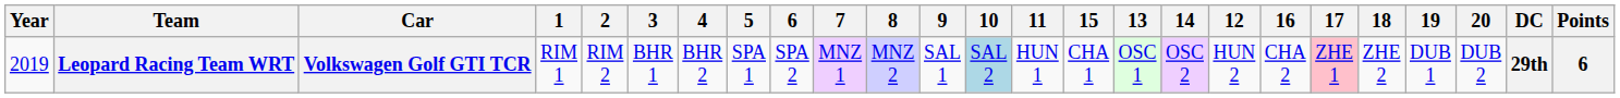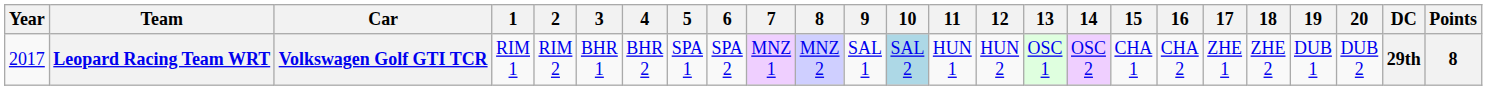columns swapped: 12 <-> 15
Leopard Racing Team WRT | Year: 2019 -> 2017
Leopard Racing Team WRT | 17: pink background -> no background
Leopard Racing Team WRT | Points: 6 -> 8
